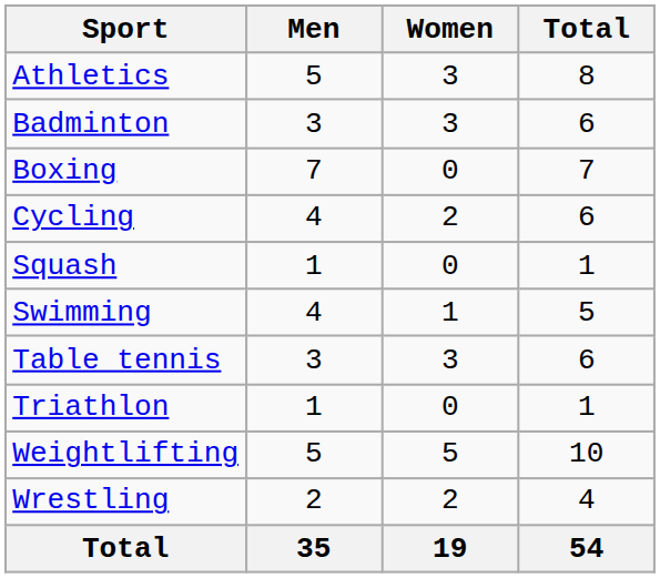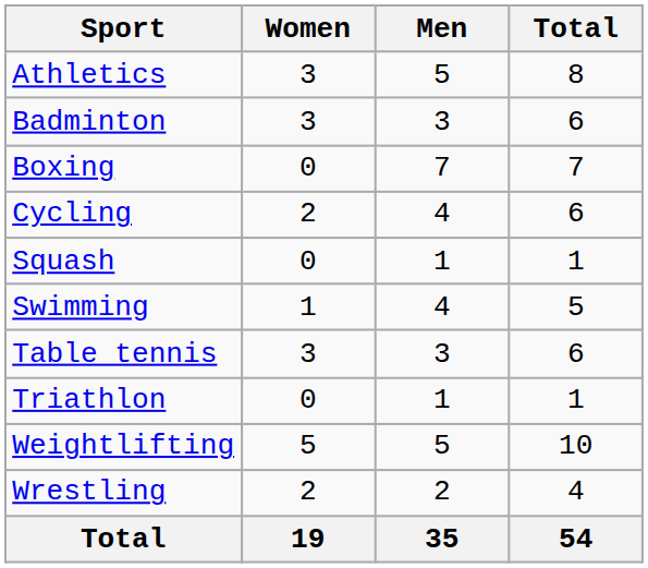columns swapped: Men <-> Women
